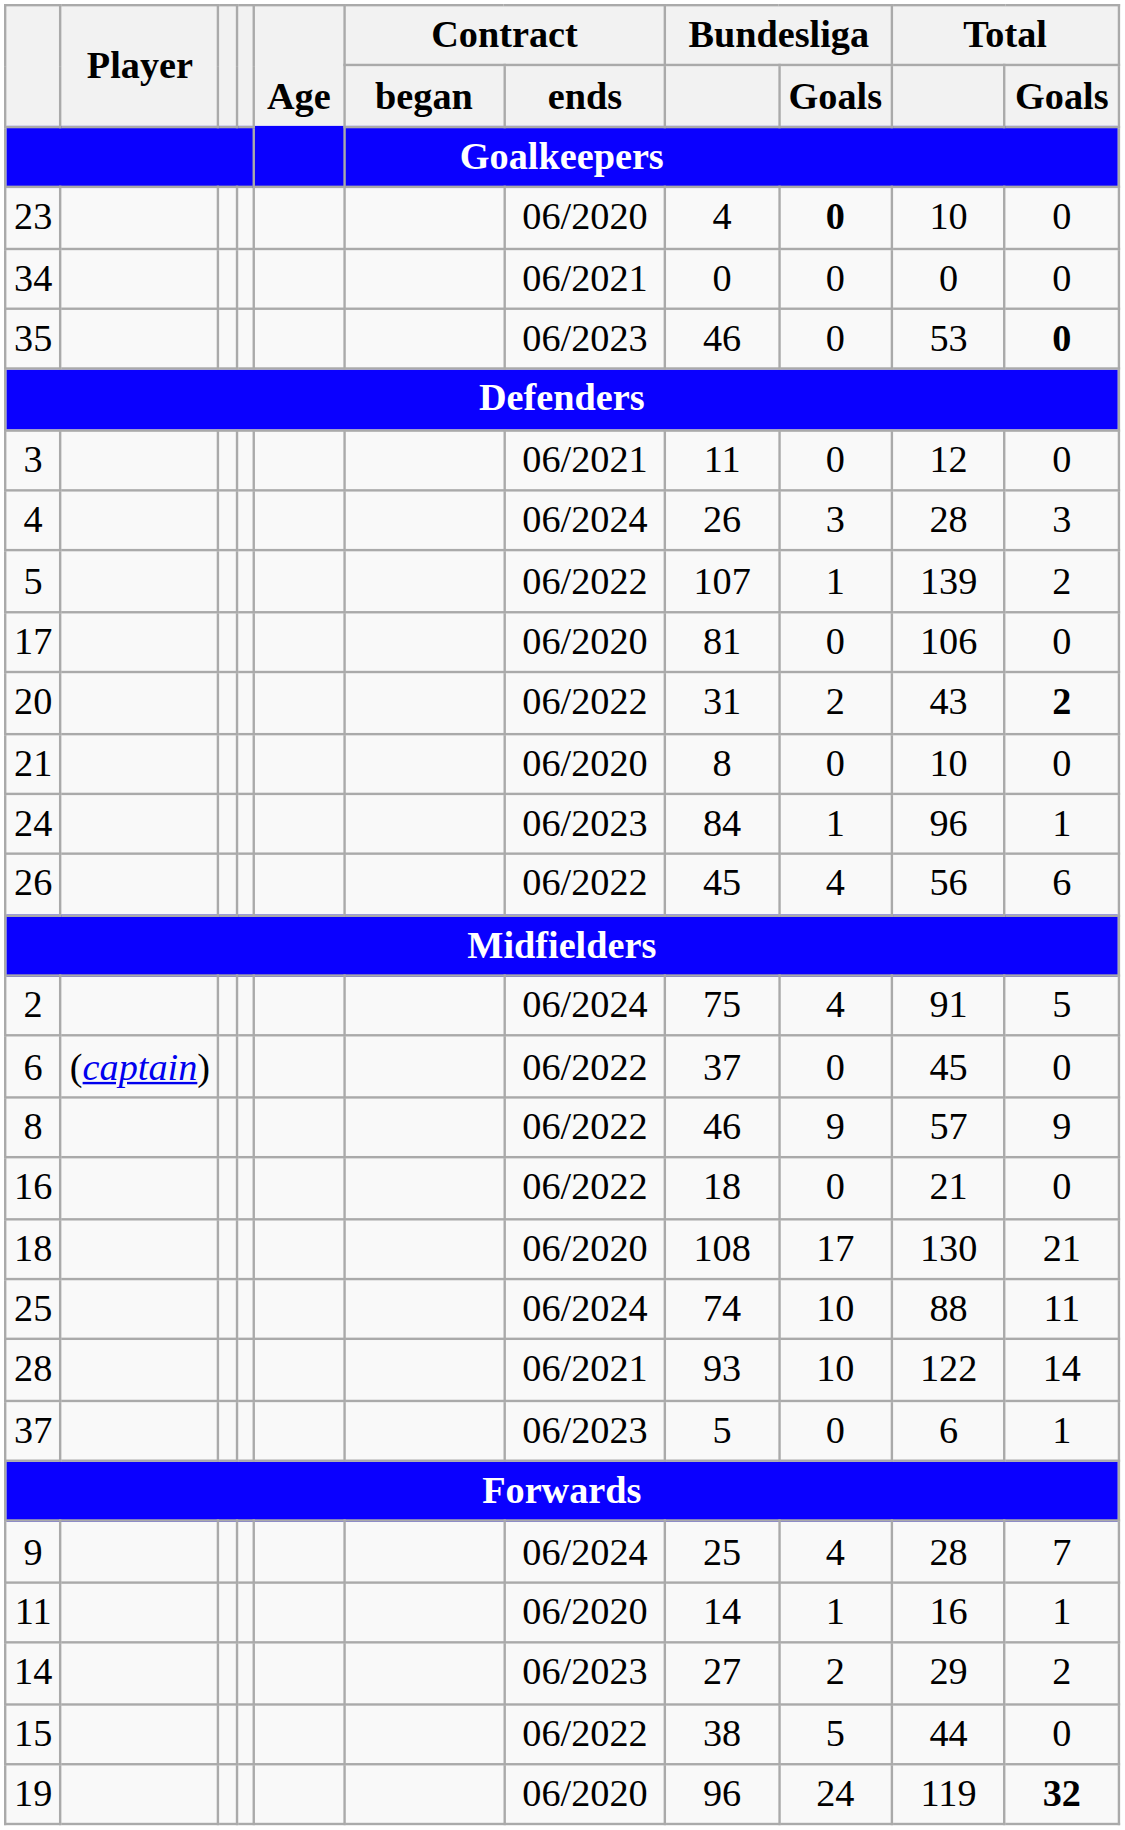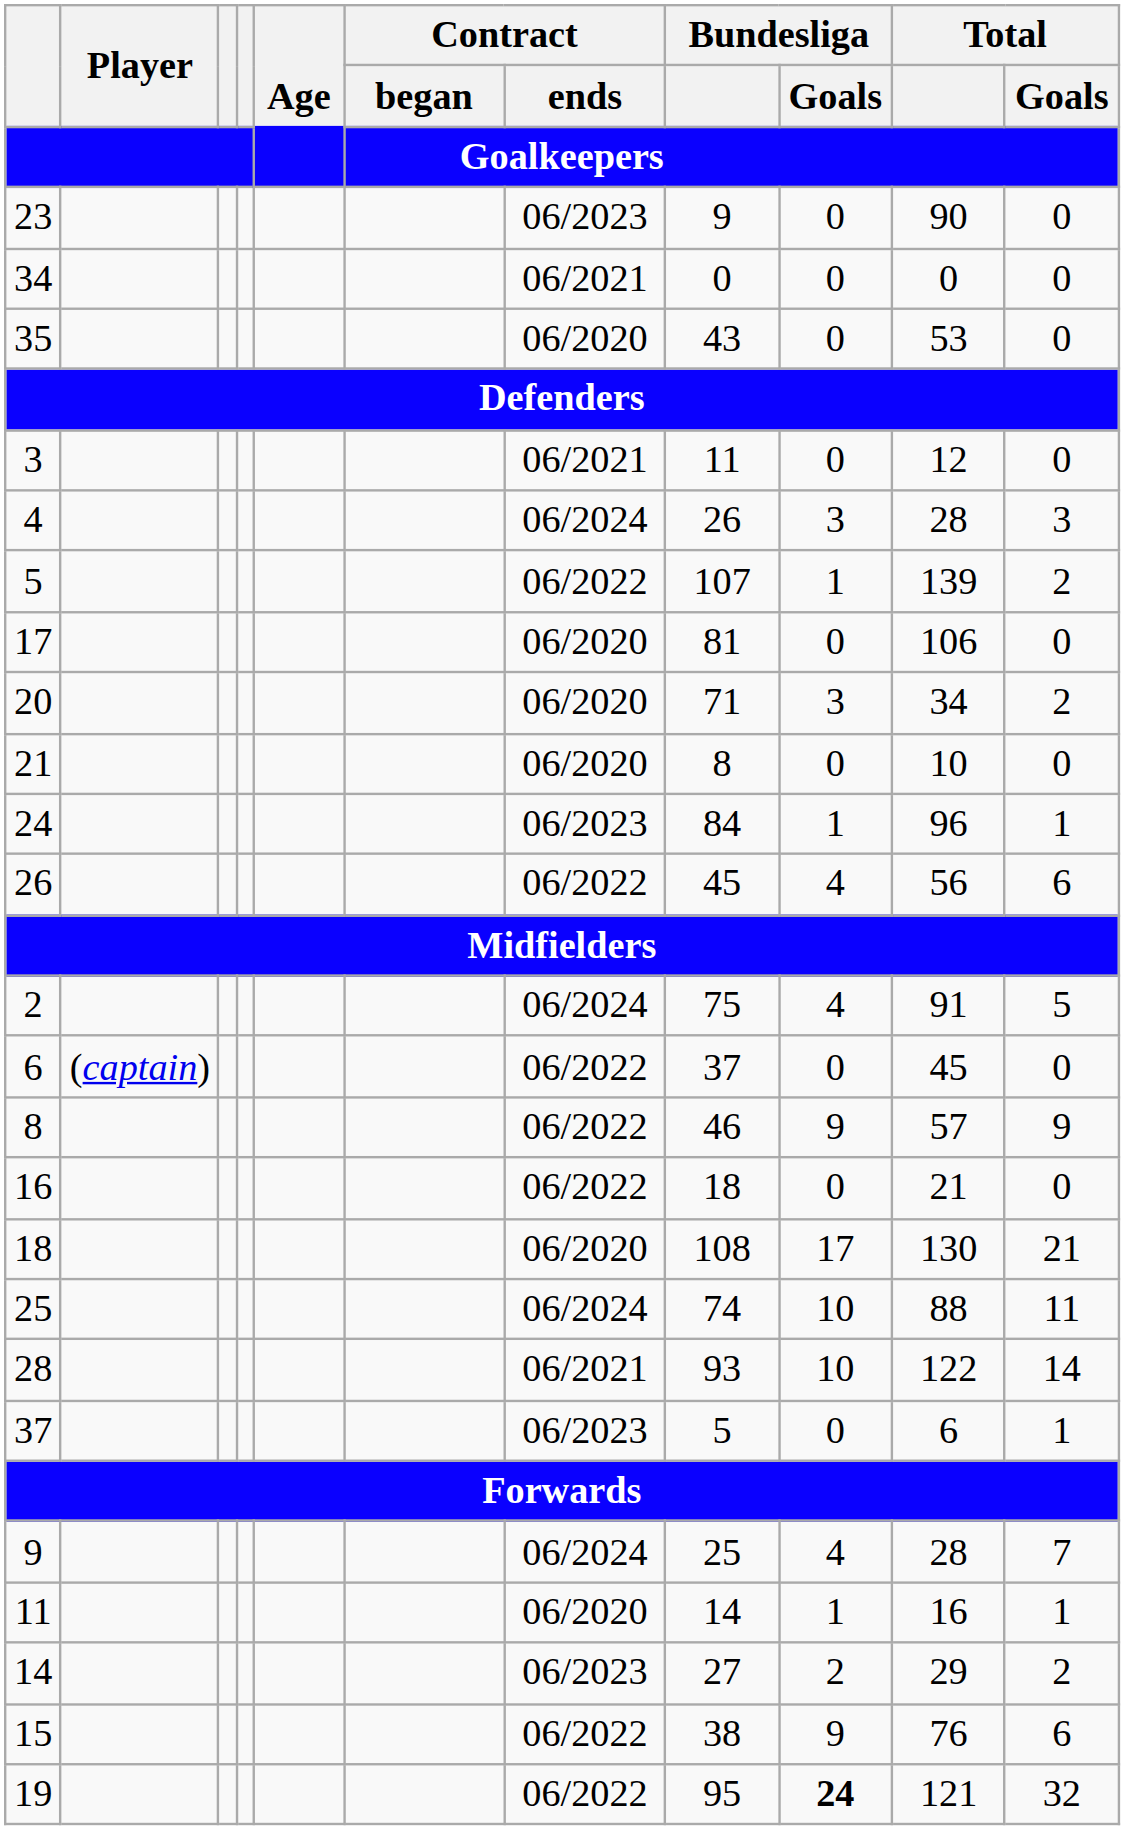23 | Contract / ends: 06/2020 -> 06/2023
23 | Bundesliga: 4 -> 9
23 | Bundesliga / Goals: bold -> normal
23 | Total: 10 -> 90
35 | Contract / ends: 06/2023 -> 06/2020
35 | Bundesliga: 46 -> 43
35 | Total / Goals: bold -> normal
20 | Contract / ends: 06/2022 -> 06/2020
20 | Bundesliga: 31 -> 71
20 | Bundesliga / Goals: 2 -> 3
20 | Total: 43 -> 34
20 | Total / Goals: bold -> normal
15 | Bundesliga / Goals: 5 -> 9
15 | Total: 44 -> 76
15 | Total / Goals: 0 -> 6
19 | Contract / ends: 06/2020 -> 06/2022
19 | Bundesliga: 96 -> 95
19 | Bundesliga / Goals: normal -> bold
19 | Total: 119 -> 121
19 | Total / Goals: bold -> normal
